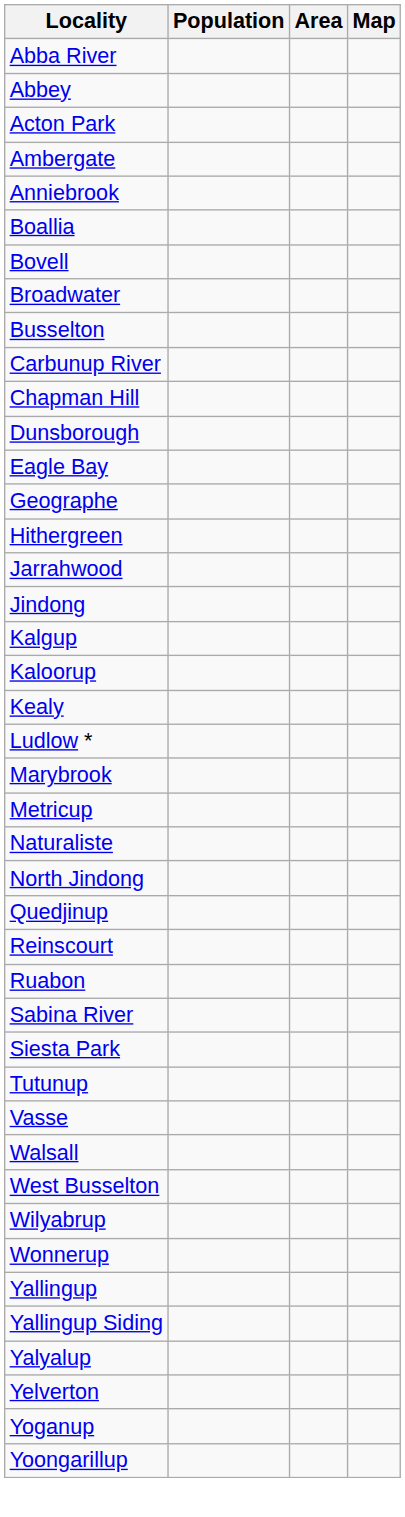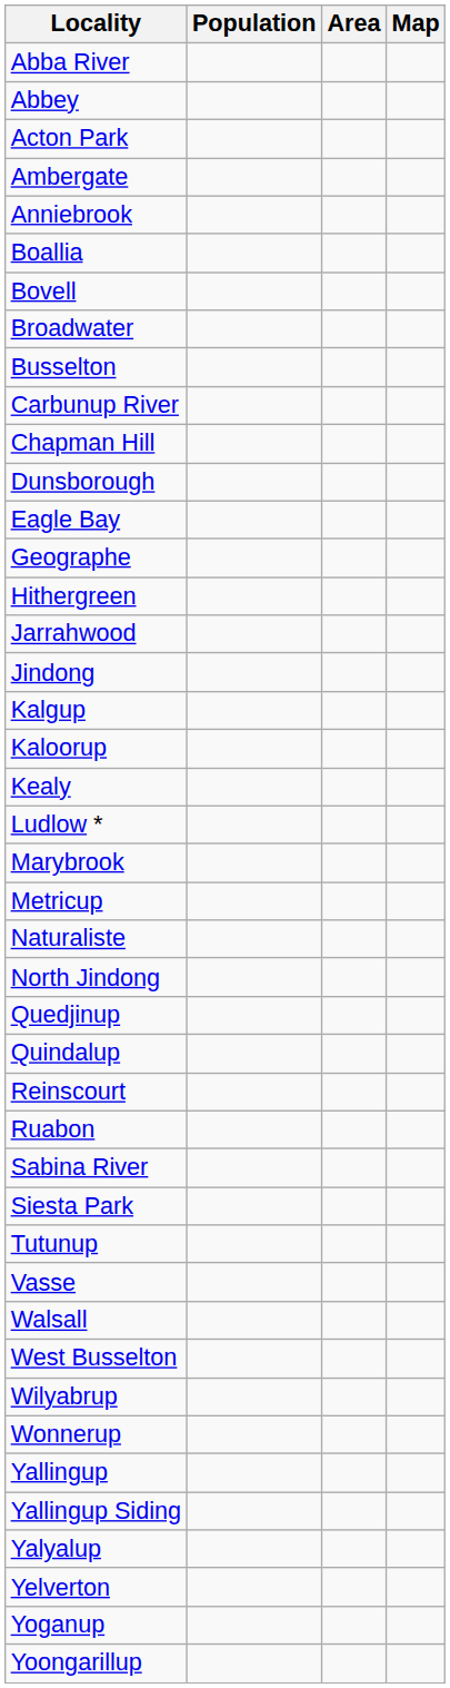+ row: Quindalup
